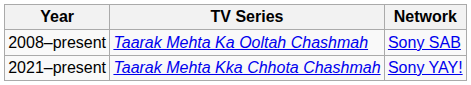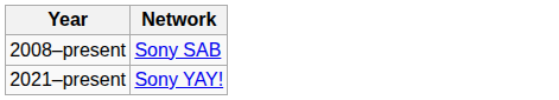- column: TV Series | Taarak Mehta Ka Ooltah Chashmah | Taarak Mehta Kka Chhota Chashmah
